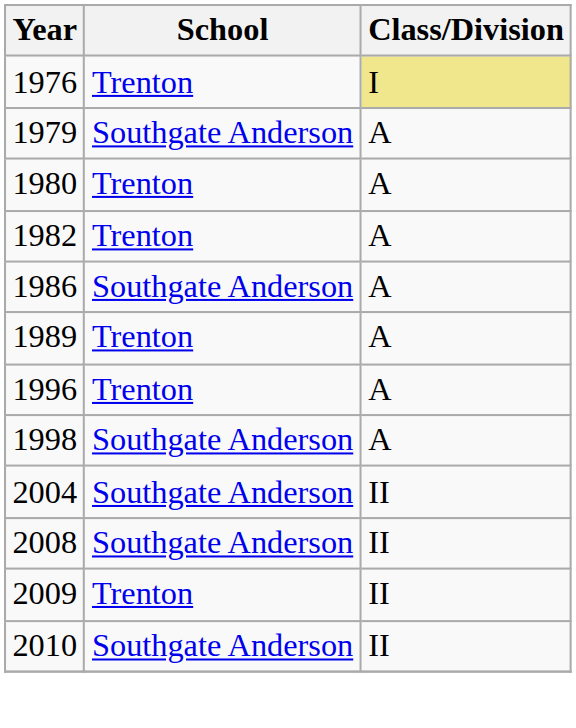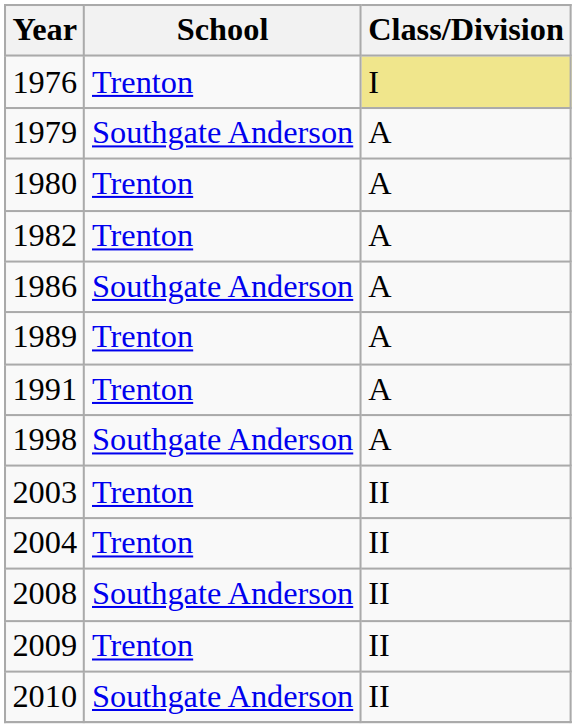+ row: 1991 | Trenton | A
- row: 1996 | Trenton | A
+ row: 2003 | Trenton | II
2004 | School: Southgate Anderson -> Trenton
